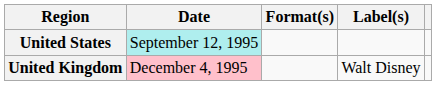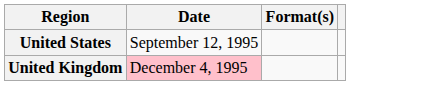- column: Label(s) | Walt Disney
United States | Date: paleturquoise background -> no background
